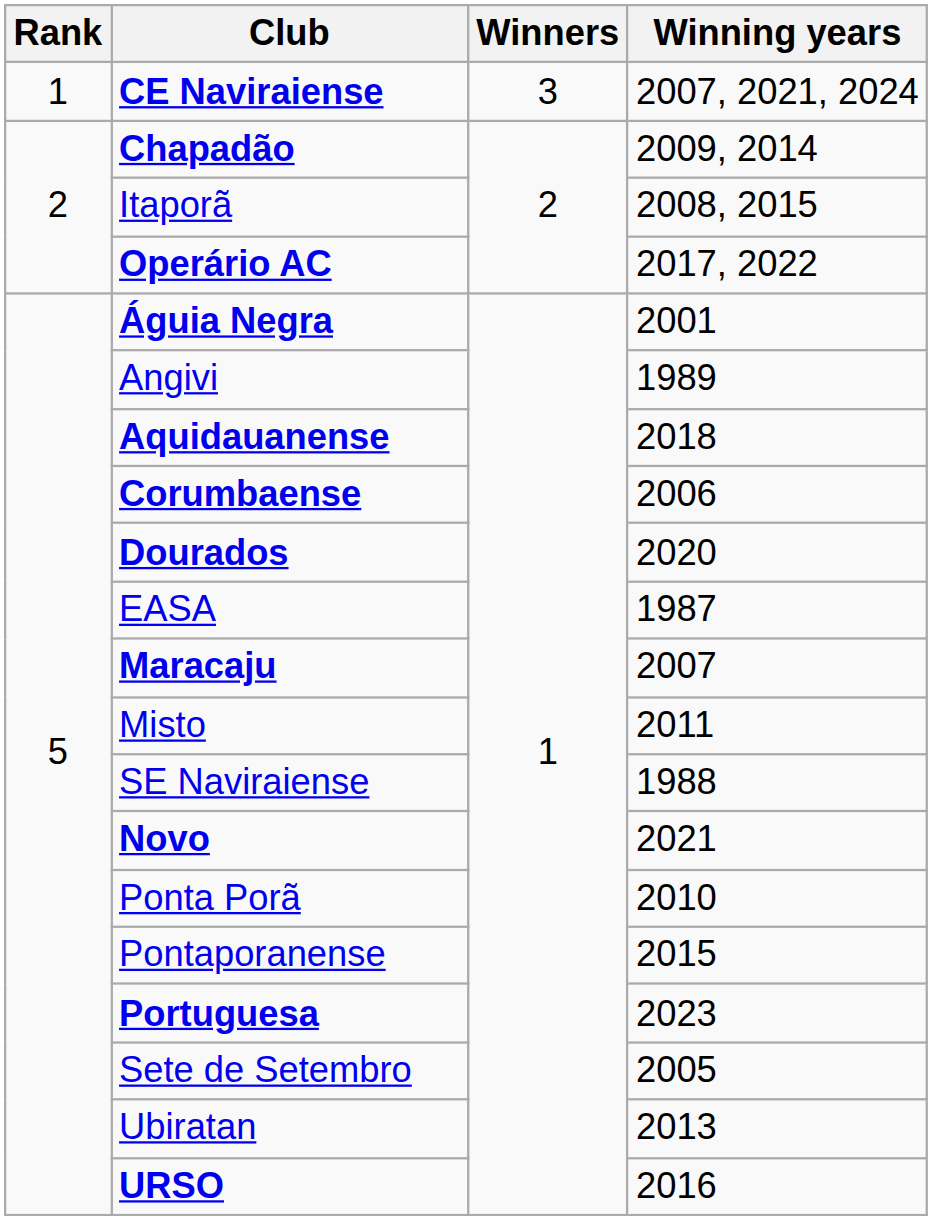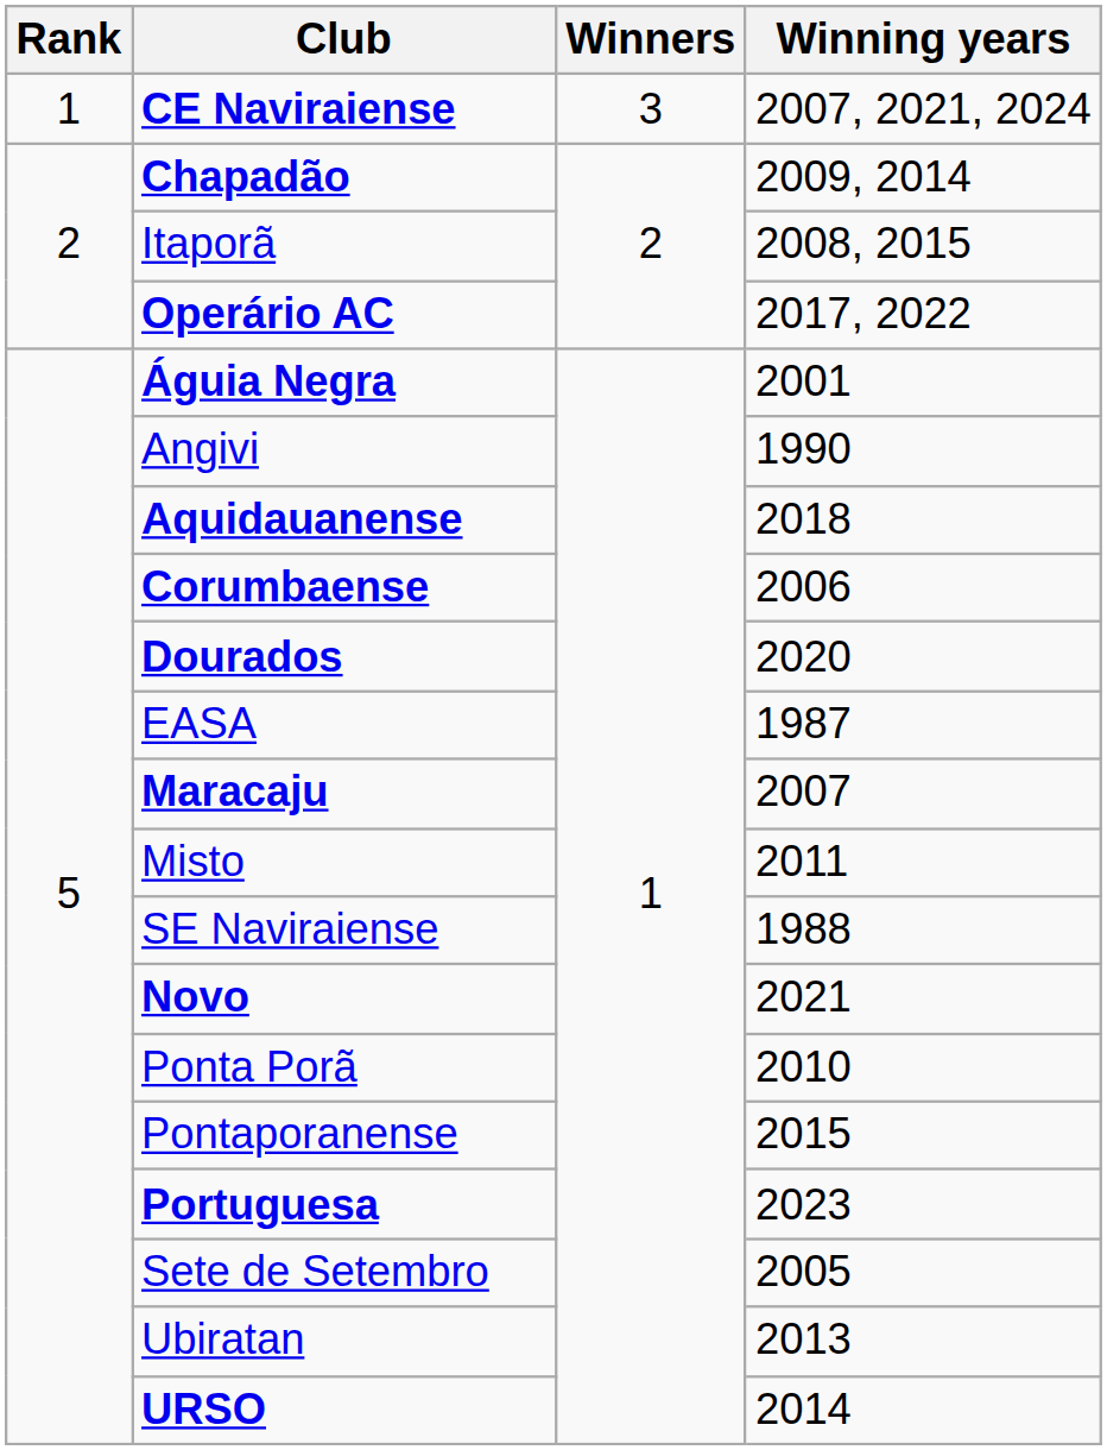Angivi | Winning years: 1989 -> 1990
URSO | Winning years: 2016 -> 2014
